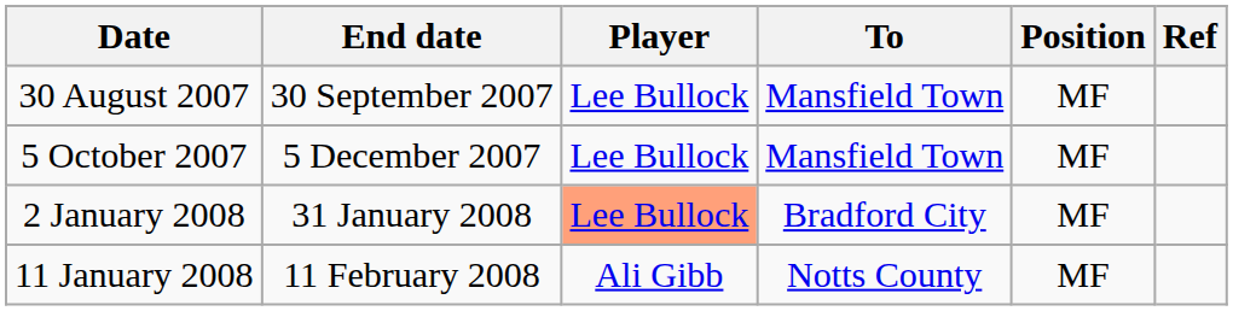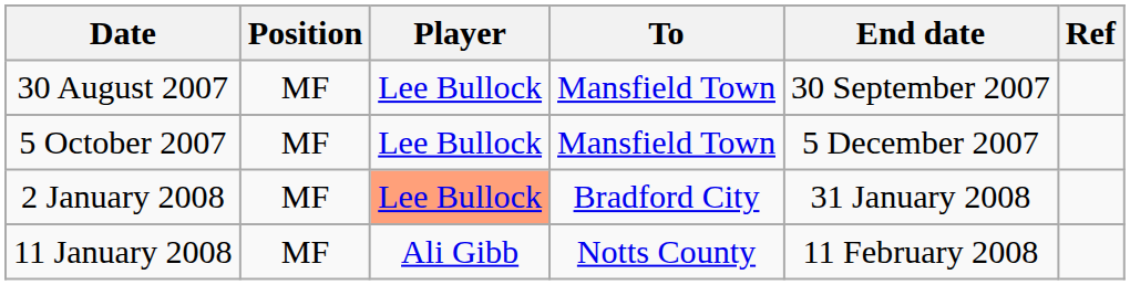columns swapped: Position <-> End date
